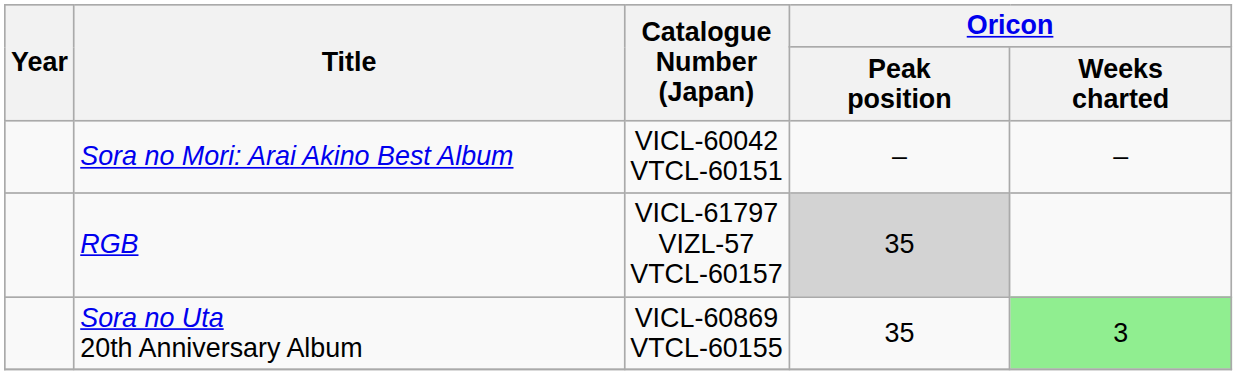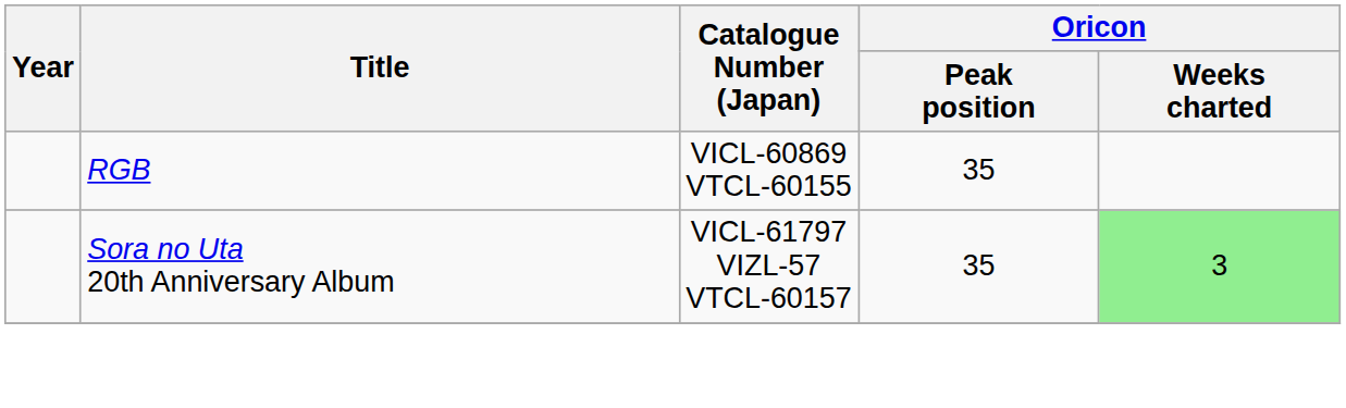- row: Sora no Mori: Arai Akino Best Album | VICL-60042 VTCL-60151 | – | –
RGB | Catalogue Number (Japan): VICL-61797 VIZL-57 VTCL-60157 -> VICL-60869 VTCL-60155
RGB | Oricon / Peak position: lightgrey background -> no background
Sora no Uta 20th Anniversary Album | Catalogue Number (Japan): VICL-60869 VTCL-60155 -> VICL-61797 VIZL-57 VTCL-60157
